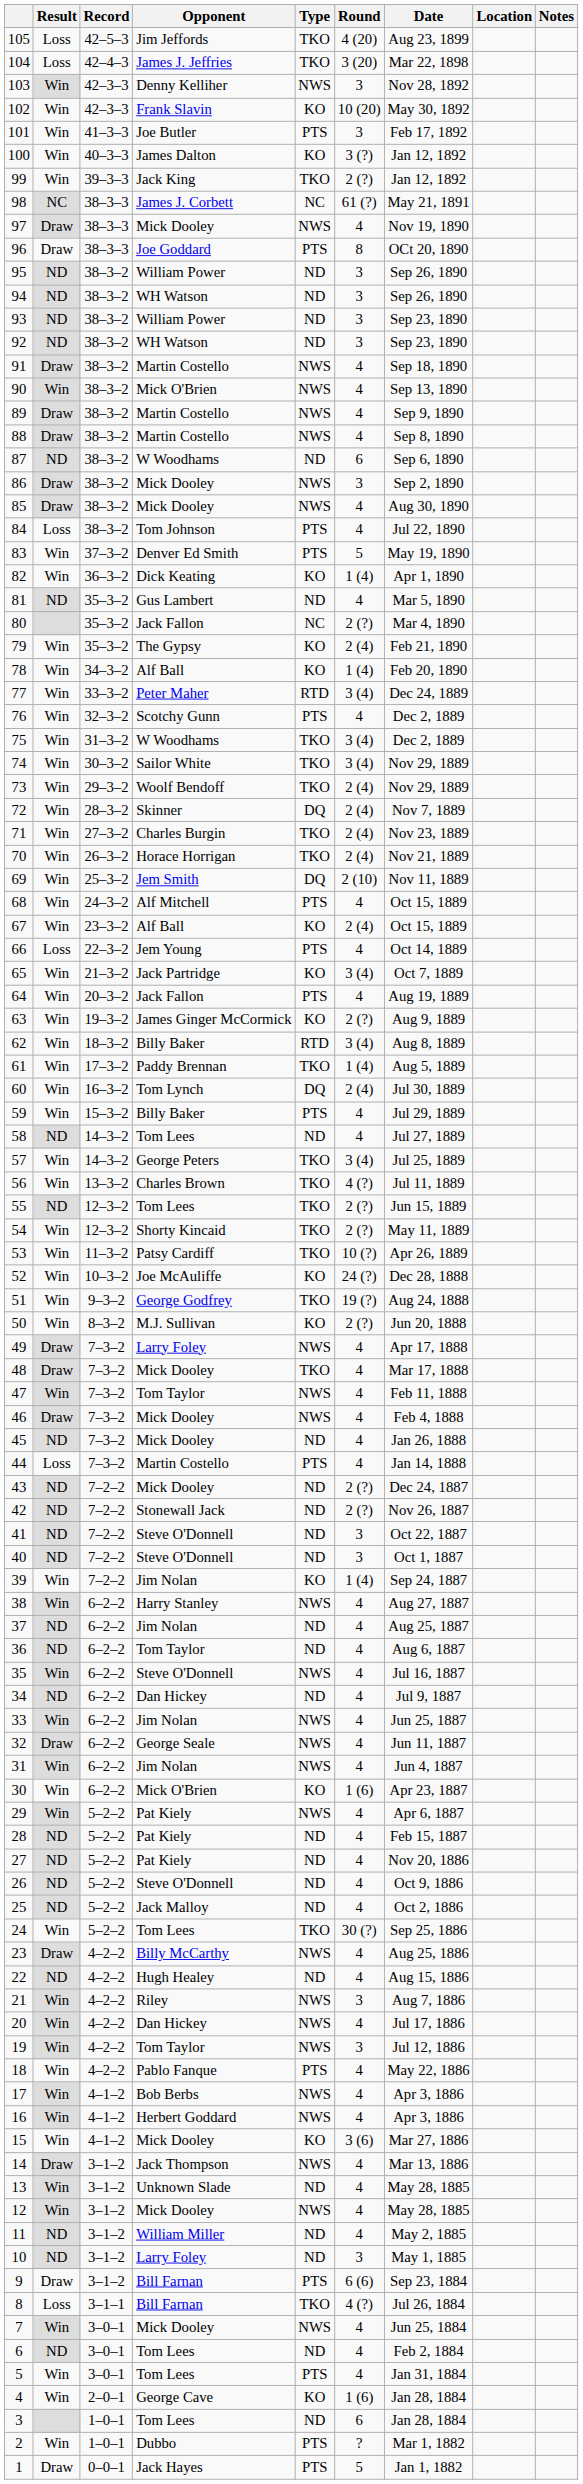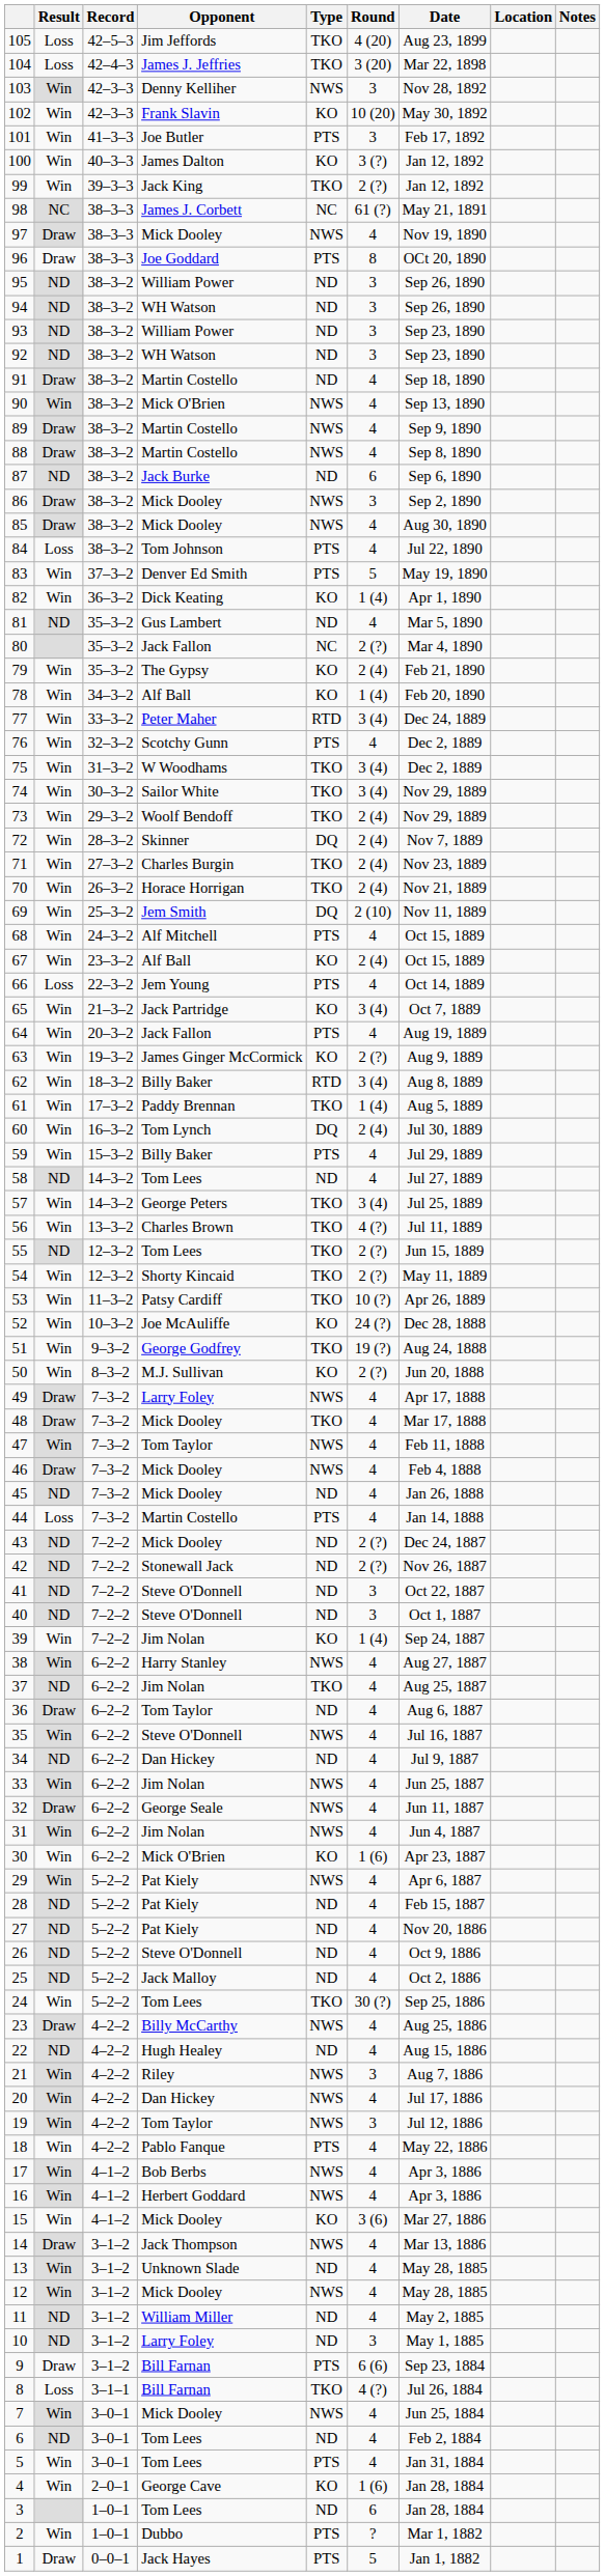91 | Type: NWS -> ND
87 | Opponent: W Woodhams -> Jack Burke
37 | Type: ND -> TKO
36 | Result: ND -> Draw
